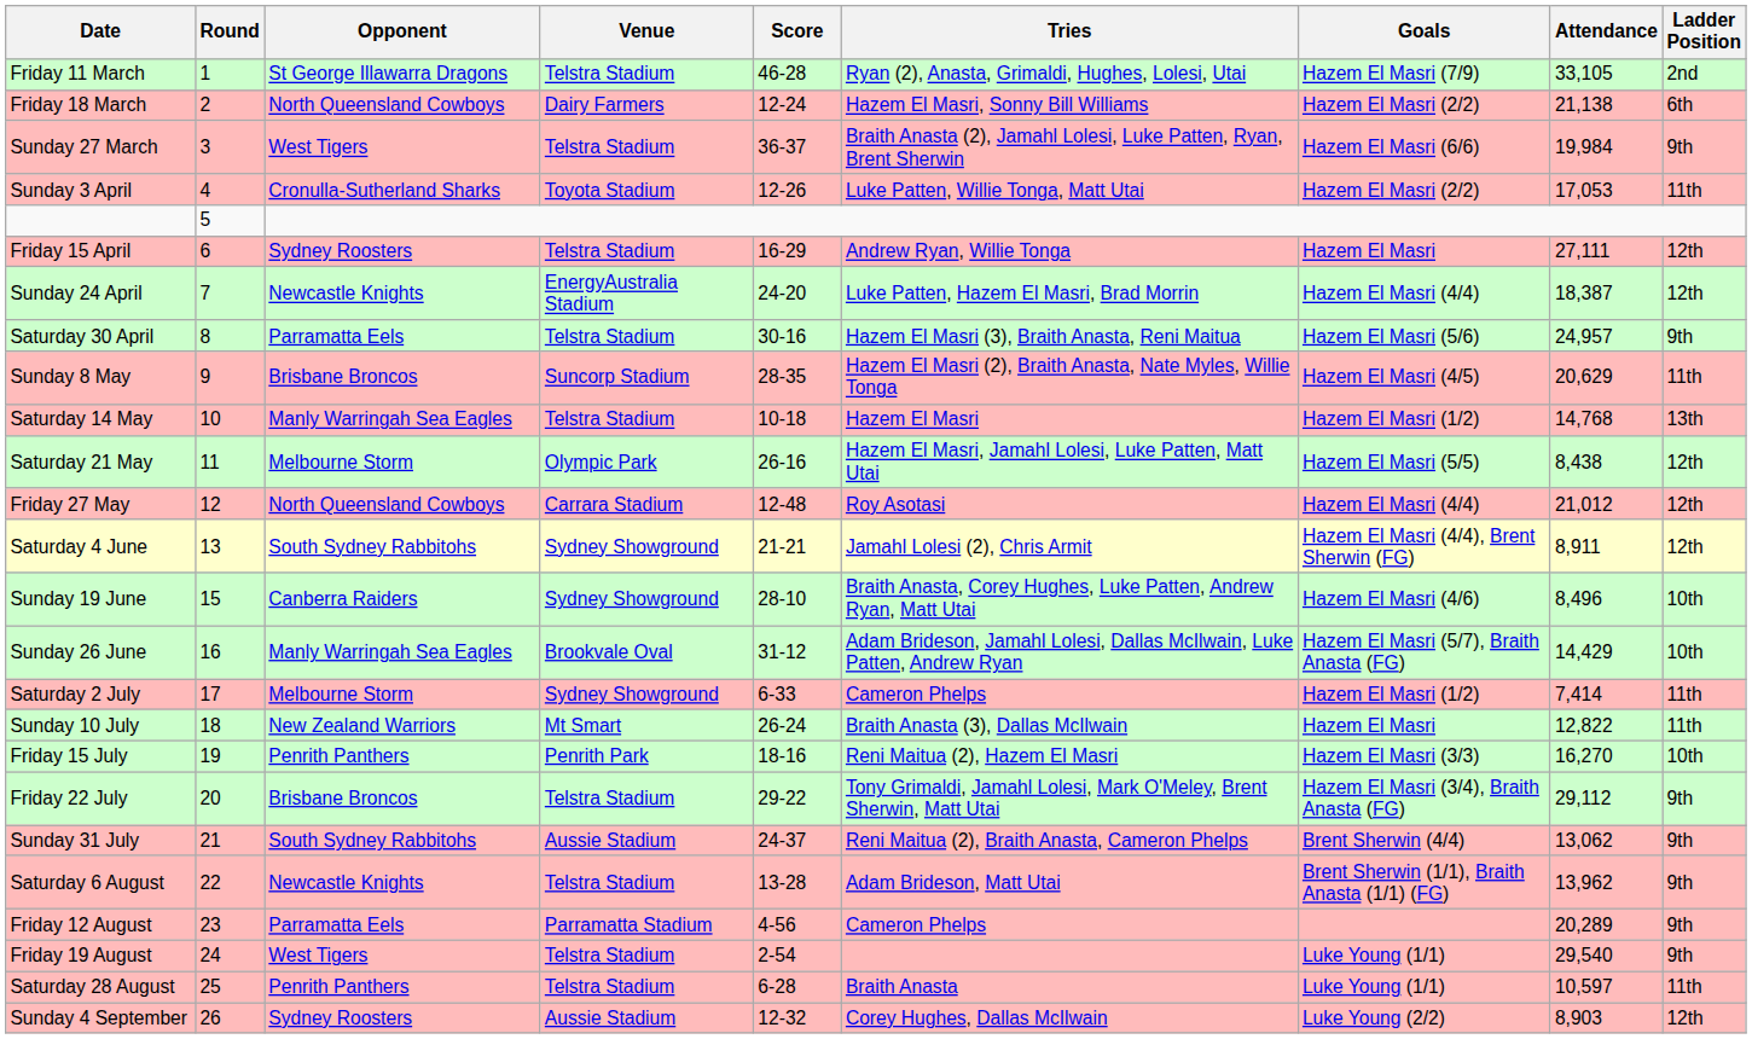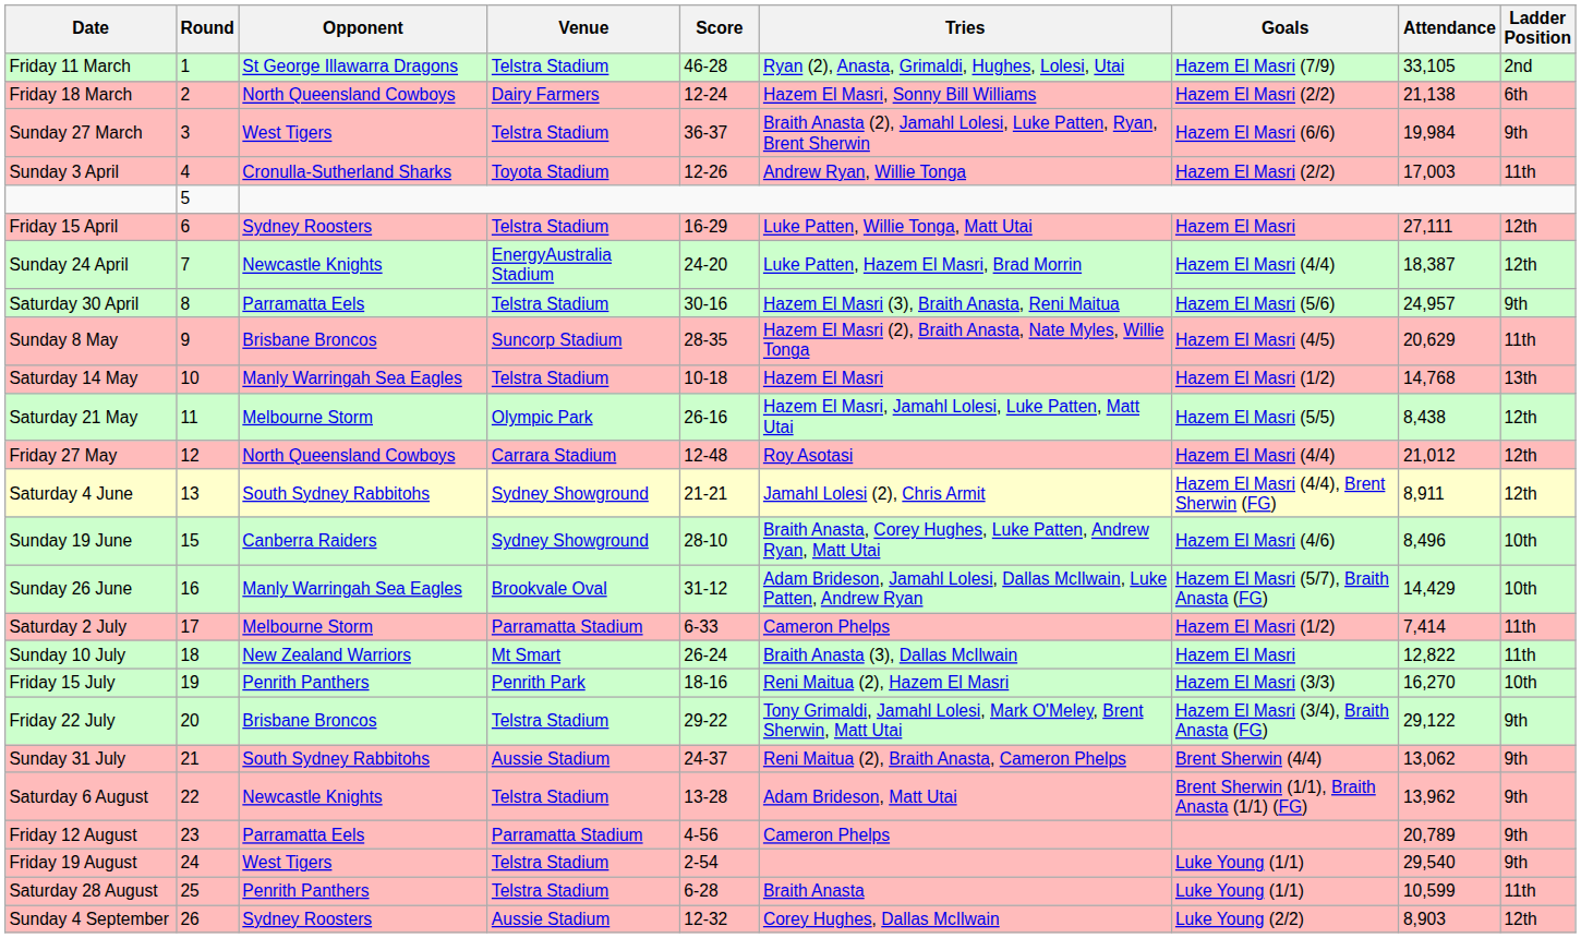Sunday 3 April | Tries: Luke Patten, Willie Tonga, Matt Utai -> Andrew Ryan, Willie Tonga
Sunday 3 April | Attendance: 17,053 -> 17,003
Friday 15 April | Tries: Andrew Ryan, Willie Tonga -> Luke Patten, Willie Tonga, Matt Utai
Saturday 2 July | Venue: Sydney Showground -> Parramatta Stadium
Friday 22 July | Attendance: 29,112 -> 29,122
Friday 12 August | Attendance: 20,289 -> 20,789
Saturday 28 August | Attendance: 10,597 -> 10,599
